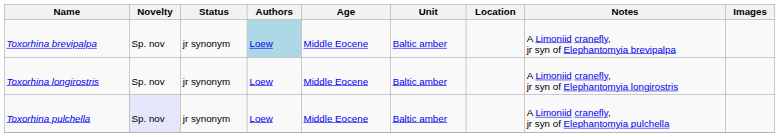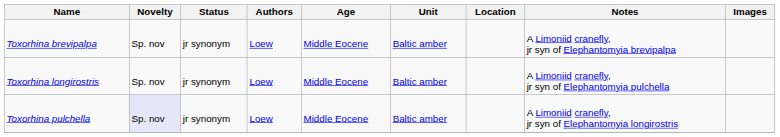Toxorhina brevipalpa | Authors: lightblue background -> no background
Toxorhina longirostris | Notes: A Limoniid cranefly, jr syn of Elephantomyia longirostris -> A Limoniid cranefly, jr syn of Elephantomyia pulchella
Toxorhina pulchella | Notes: A Limoniid cranefly, jr syn of Elephantomyia pulchella -> A Limoniid cranefly, jr syn of Elephantomyia longirostris
